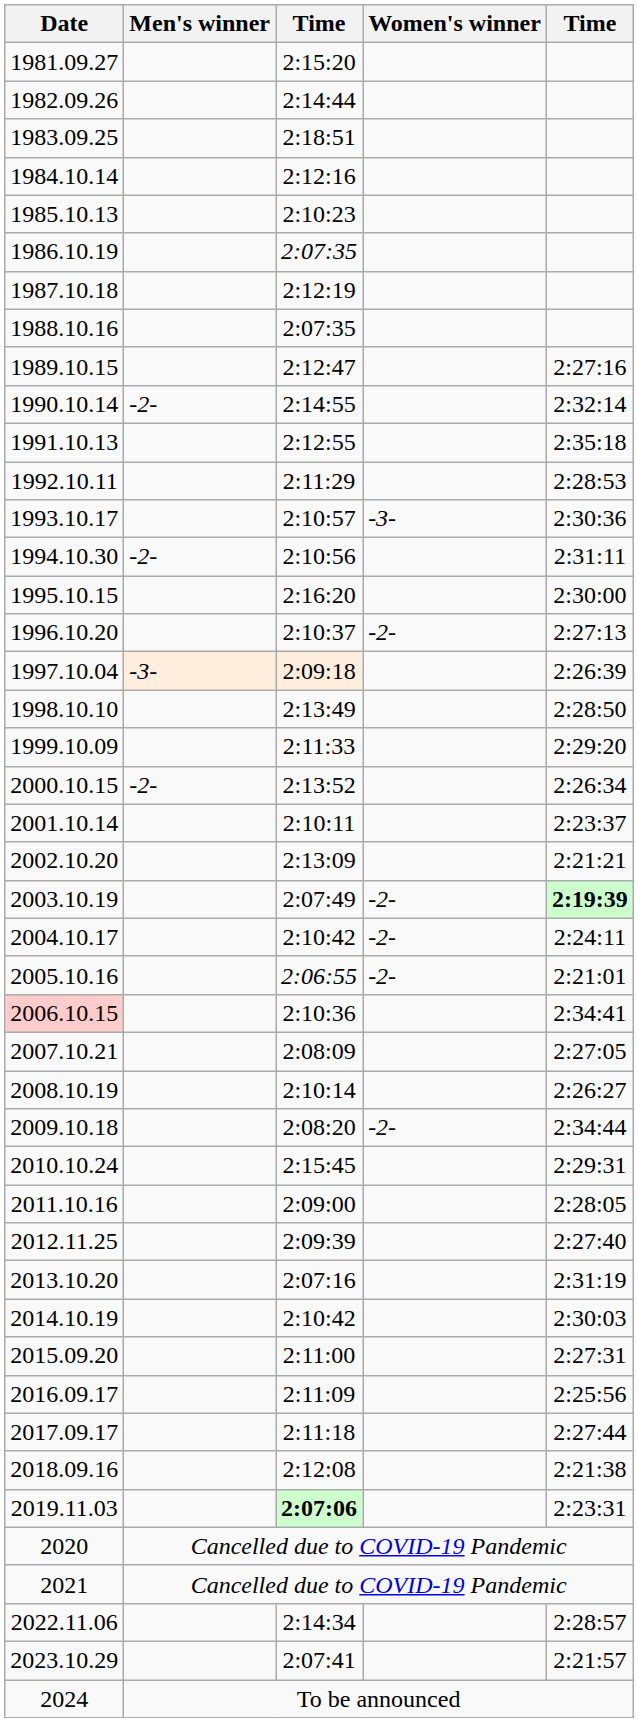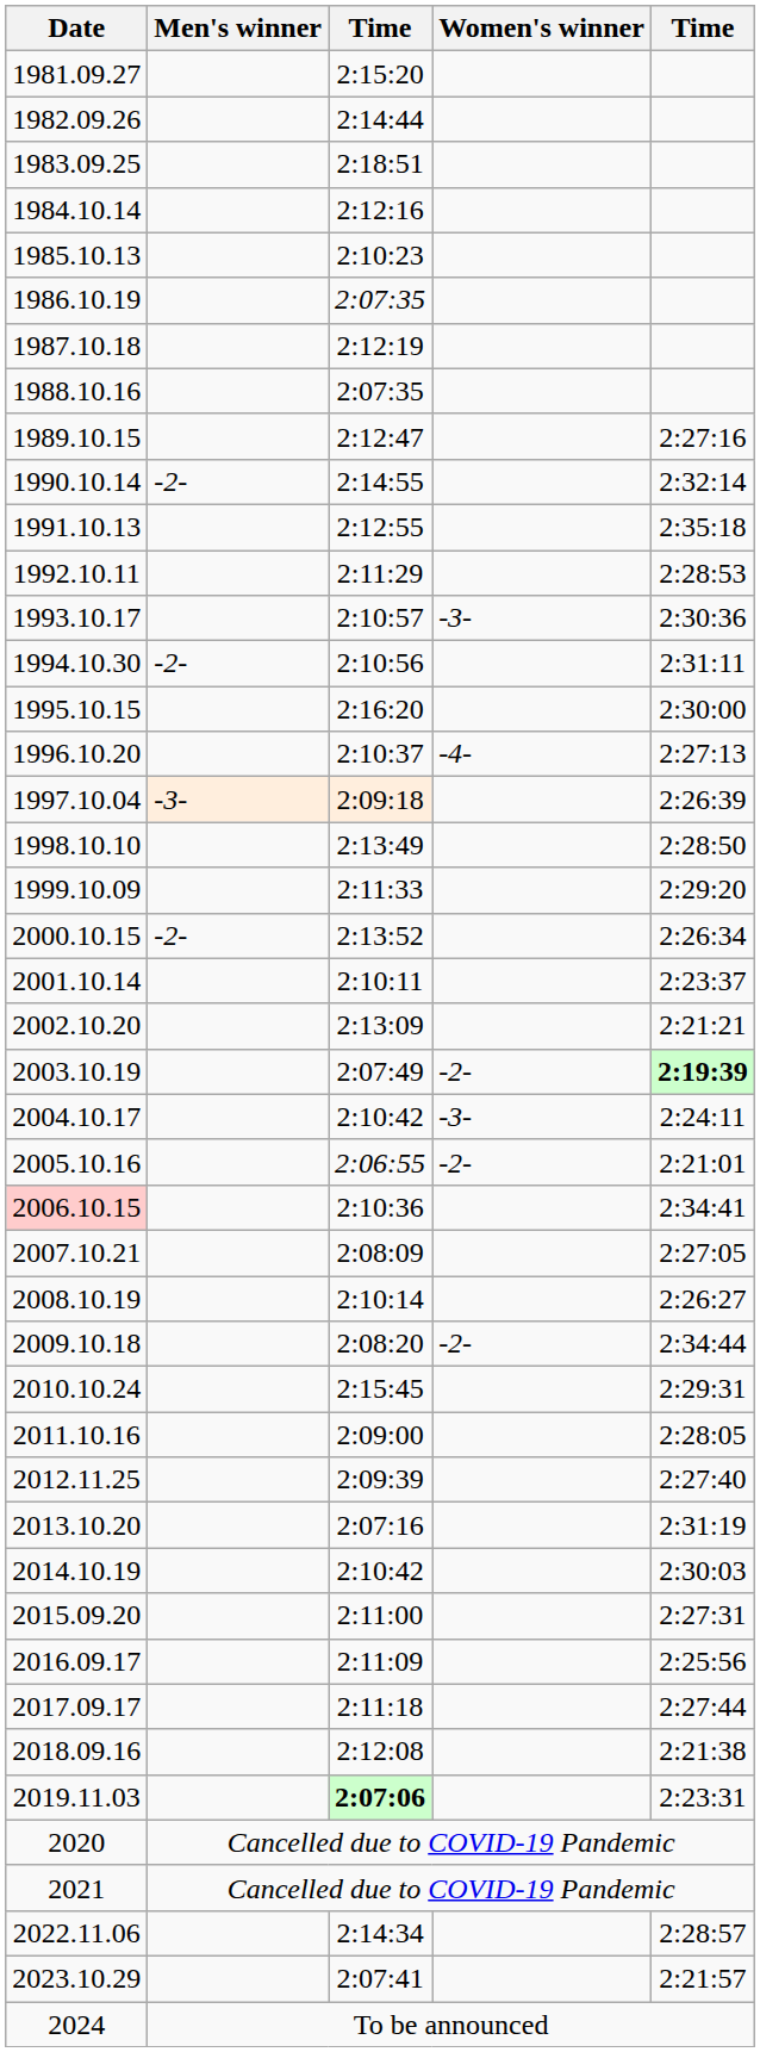1996.10.20 | Women's winner: -2- -> -4-
2004.10.17 | Women's winner: -2- -> -3-
